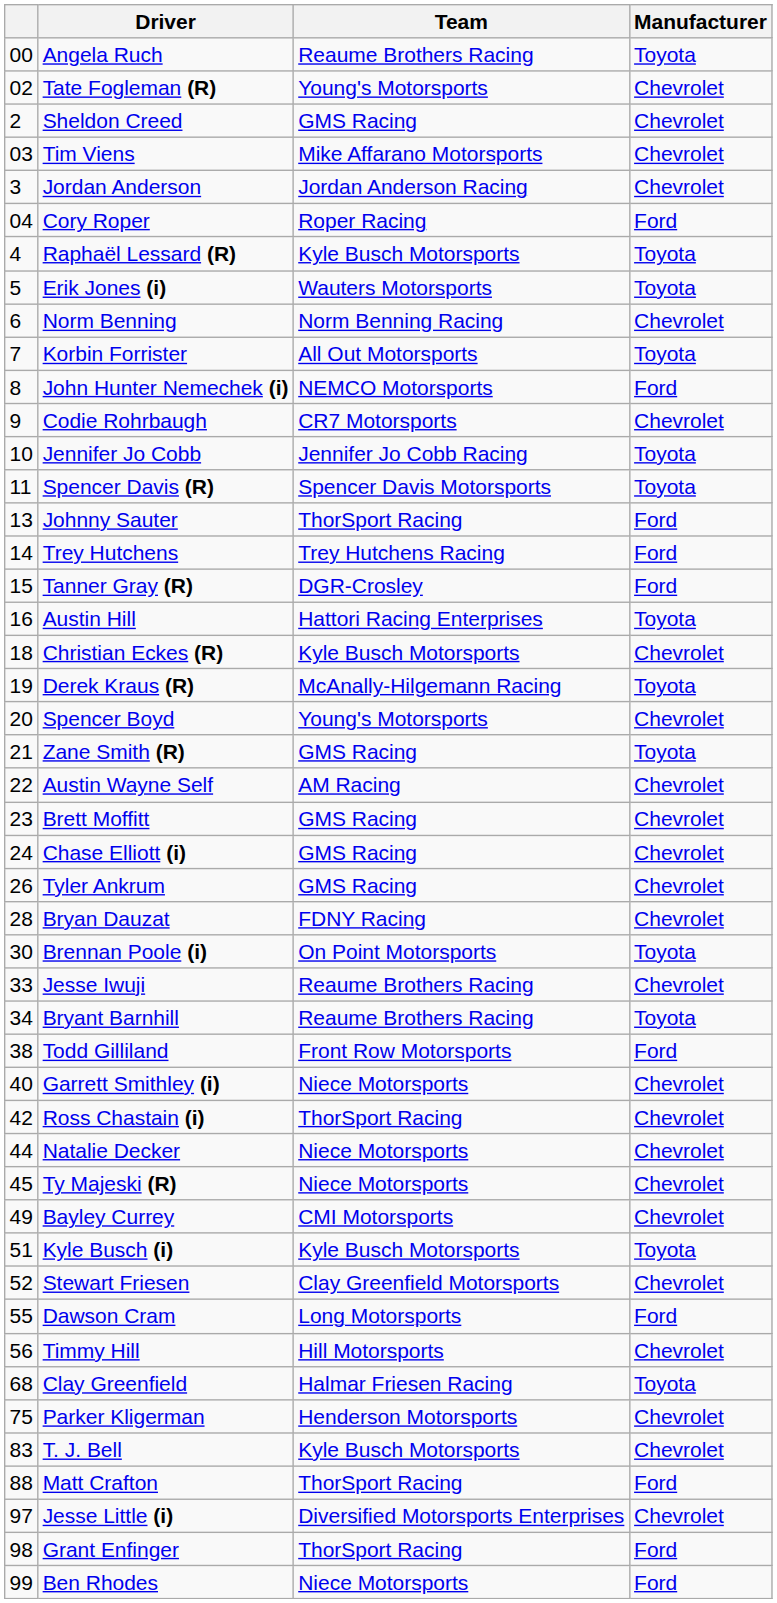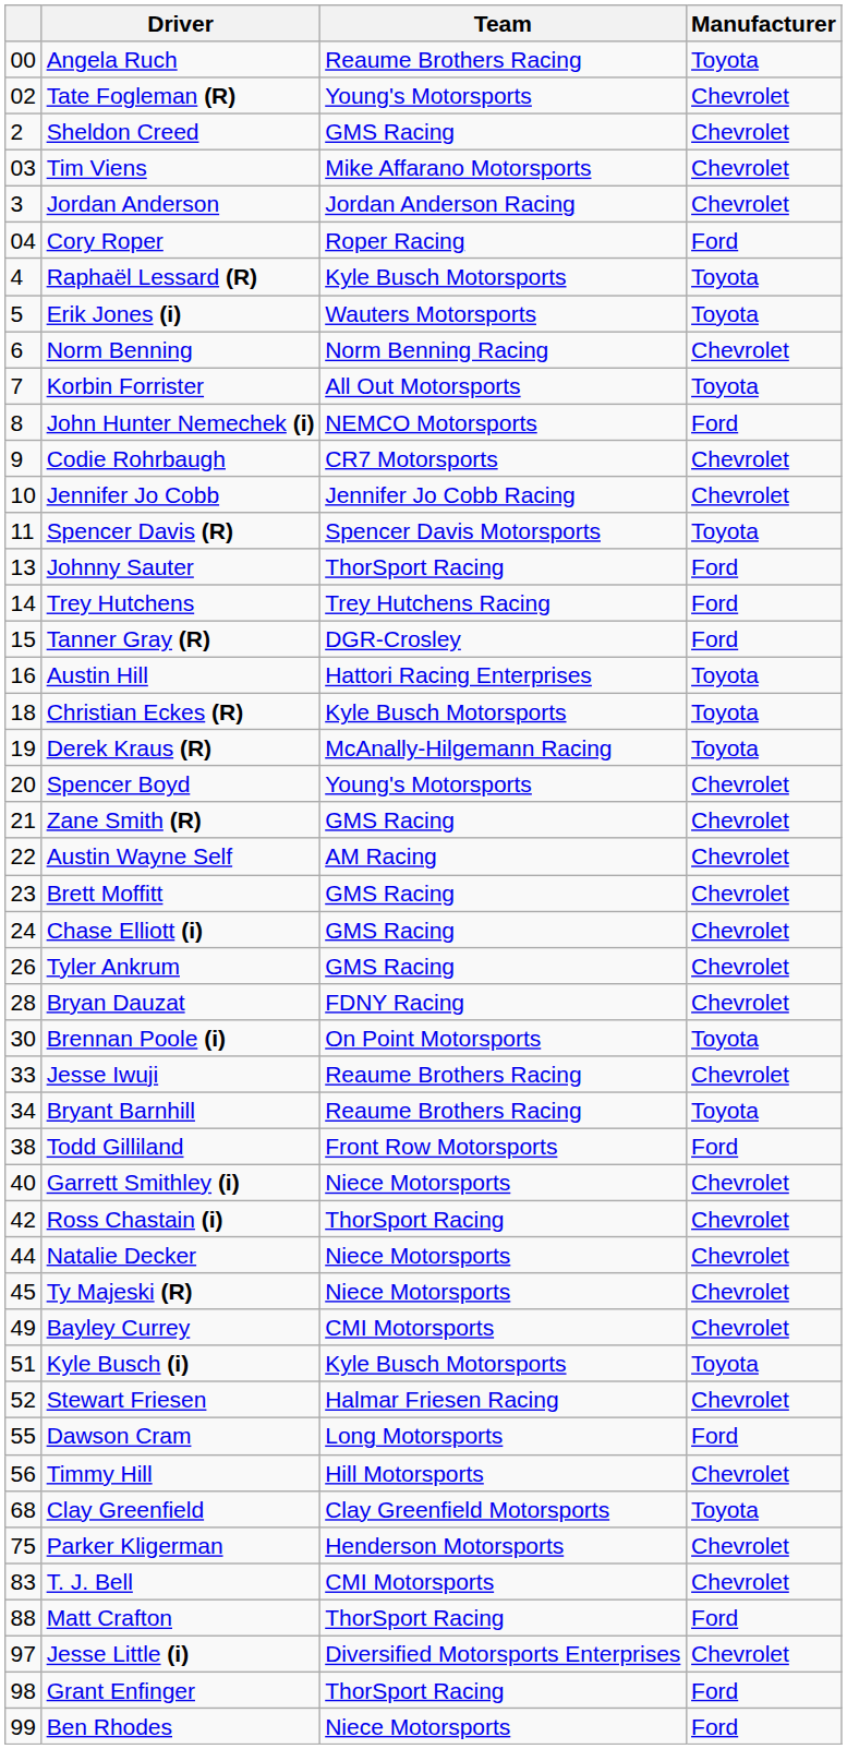Jennifer Jo Cobb | Manufacturer: Toyota -> Chevrolet
Christian Eckes (R) | Manufacturer: Chevrolet -> Toyota
Zane Smith (R) | Manufacturer: Toyota -> Chevrolet
Stewart Friesen | Team: Clay Greenfield Motorsports -> Halmar Friesen Racing
Clay Greenfield | Team: Halmar Friesen Racing -> Clay Greenfield Motorsports
T. J. Bell | Team: Kyle Busch Motorsports -> CMI Motorsports
